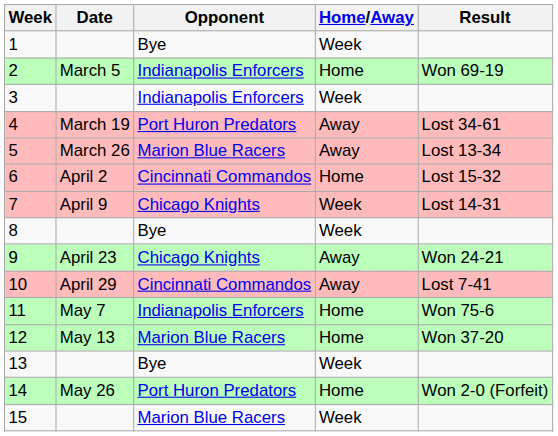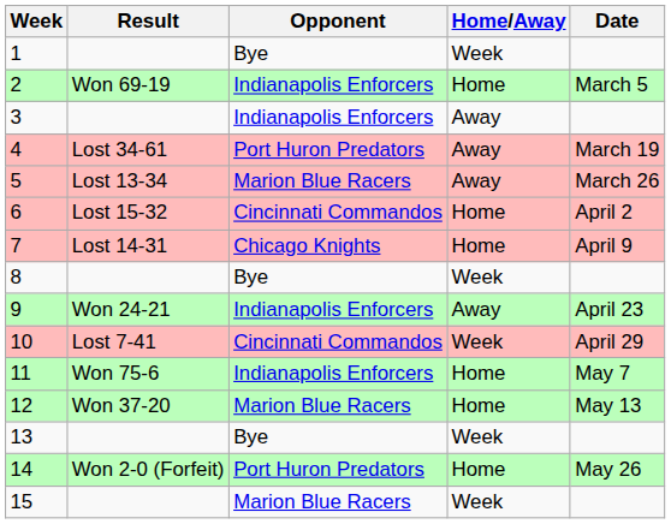columns swapped: Date <-> Result
3 | Home/Away: Week -> Away
7 | Home/Away: Week -> Home
9 | Opponent: Chicago Knights -> Indianapolis Enforcers
10 | Home/Away: Away -> Week
